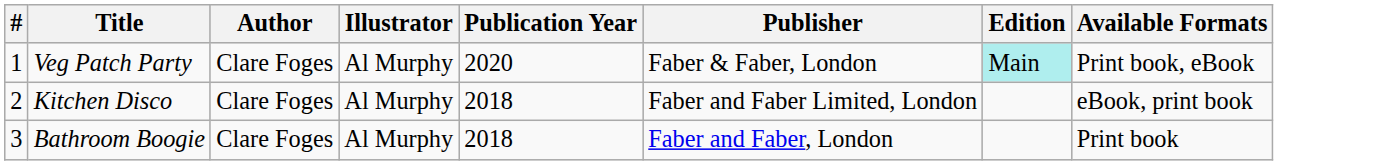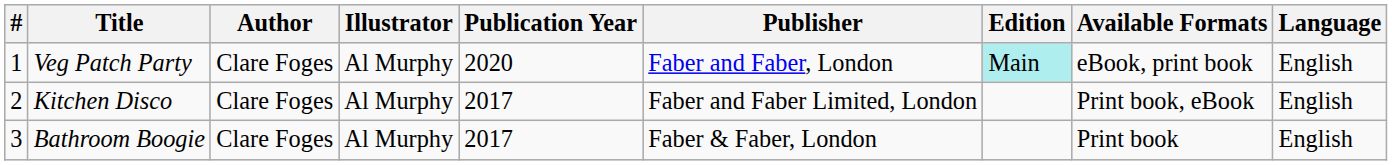+ column: Language | English | English | English
Veg Patch Party | Publisher: Faber & Faber, London -> Faber and Faber, London
Veg Patch Party | Available Formats: Print book, eBook -> eBook, print book
Kitchen Disco | Publication Year: 2018 -> 2017
Kitchen Disco | Available Formats: eBook, print book -> Print book, eBook
Bathroom Boogie | Publication Year: 2018 -> 2017
Bathroom Boogie | Publisher: Faber and Faber, London -> Faber & Faber, London
